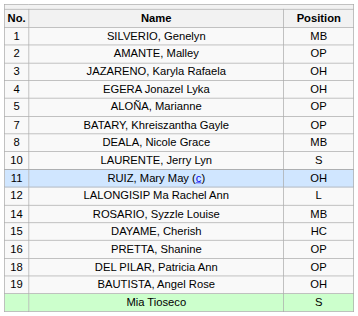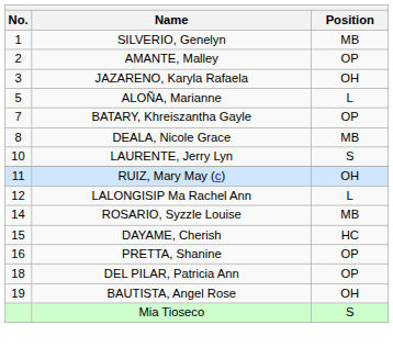- row: 4 | EGERA Jonazel Lyka | OH
ALOÑA, Marianne | Position: OP -> L
